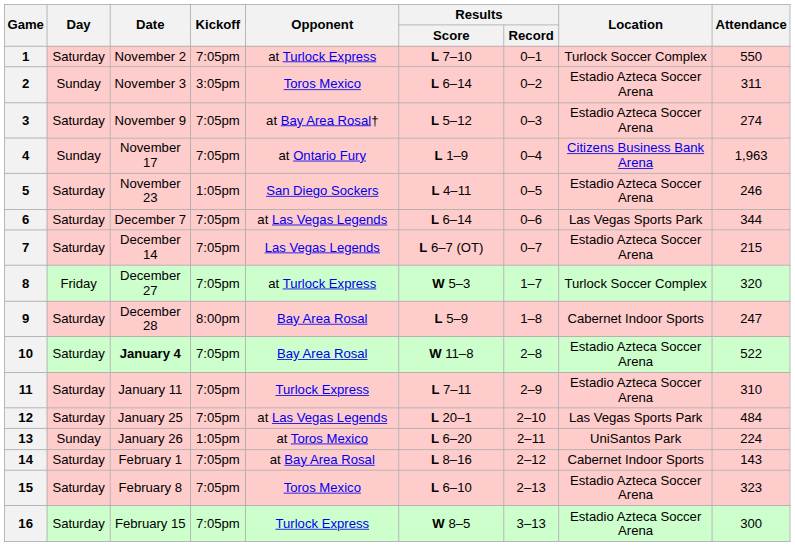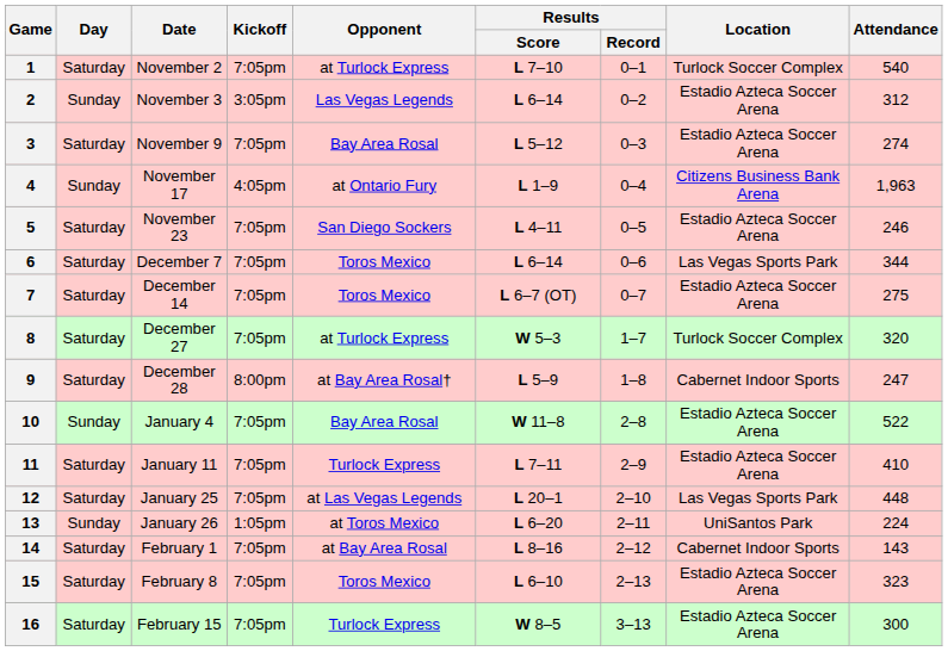1 | Attendance: 550 -> 540
2 | Opponent: Toros Mexico -> Las Vegas Legends
2 | Attendance: 311 -> 312
3 | Opponent: at Bay Area Rosal† -> Bay Area Rosal
4 | Kickoff: 7:05pm -> 4:05pm
5 | Kickoff: 1:05pm -> 7:05pm
6 | Opponent: at Las Vegas Legends -> Toros Mexico
7 | Opponent: Las Vegas Legends -> Toros Mexico
7 | Attendance: 215 -> 275
8 | Day: Friday -> Saturday
9 | Opponent: Bay Area Rosal -> at Bay Area Rosal†
10 | Day: Saturday -> Sunday
10 | Date: bold -> normal
11 | Attendance: 310 -> 410
12 | Attendance: 484 -> 448
